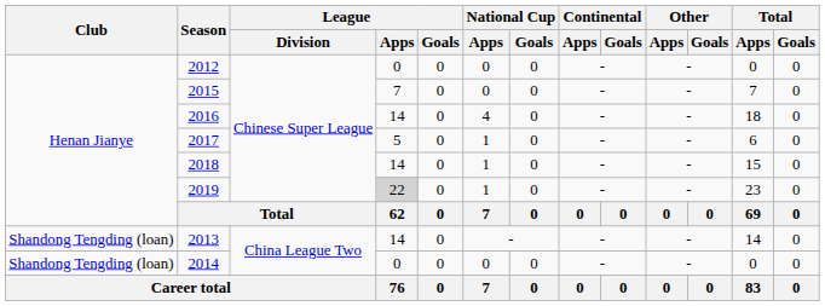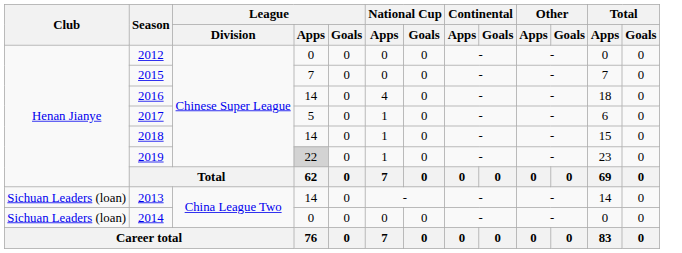2013 | Club: Shandong Tengding (loan) -> Sichuan Leaders (loan)
2014 | Club: Shandong Tengding (loan) -> Sichuan Leaders (loan)
